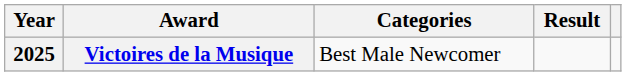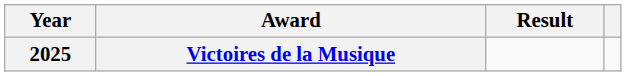- column: Categories | Best Male Newcomer
